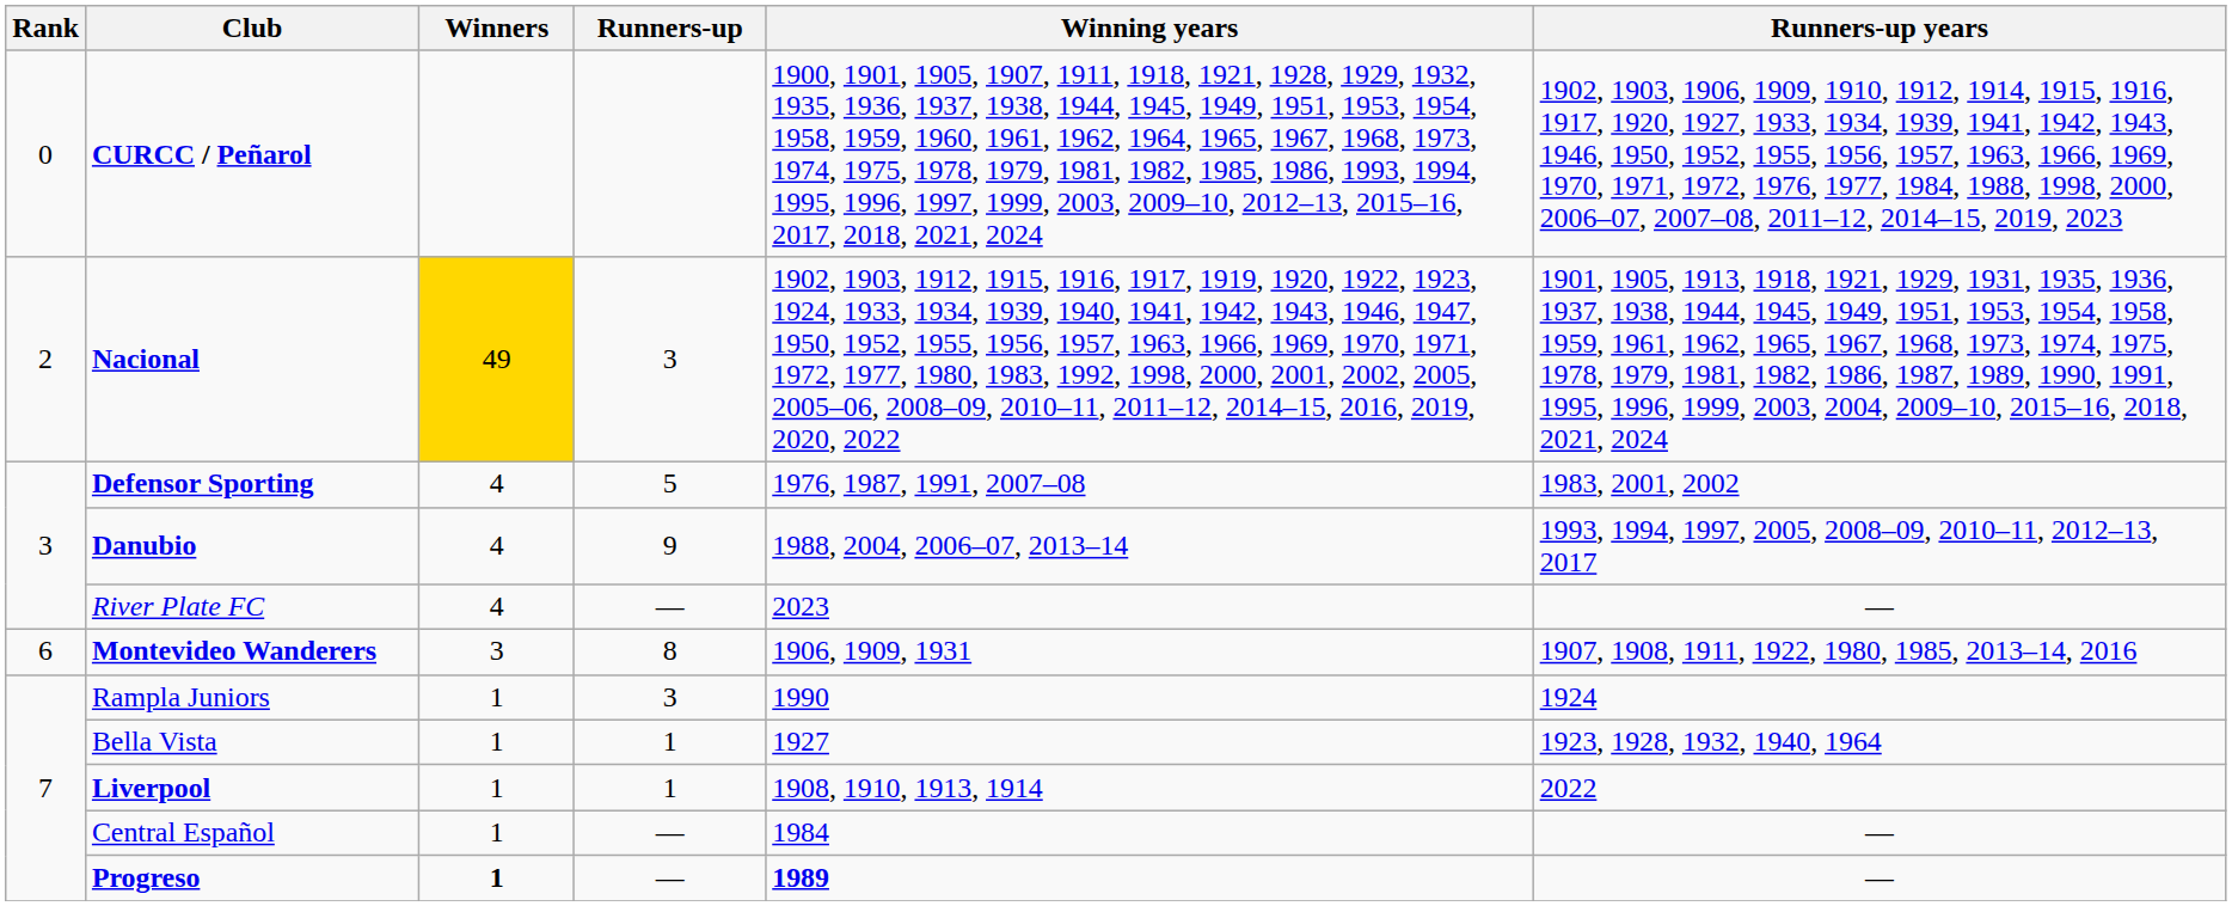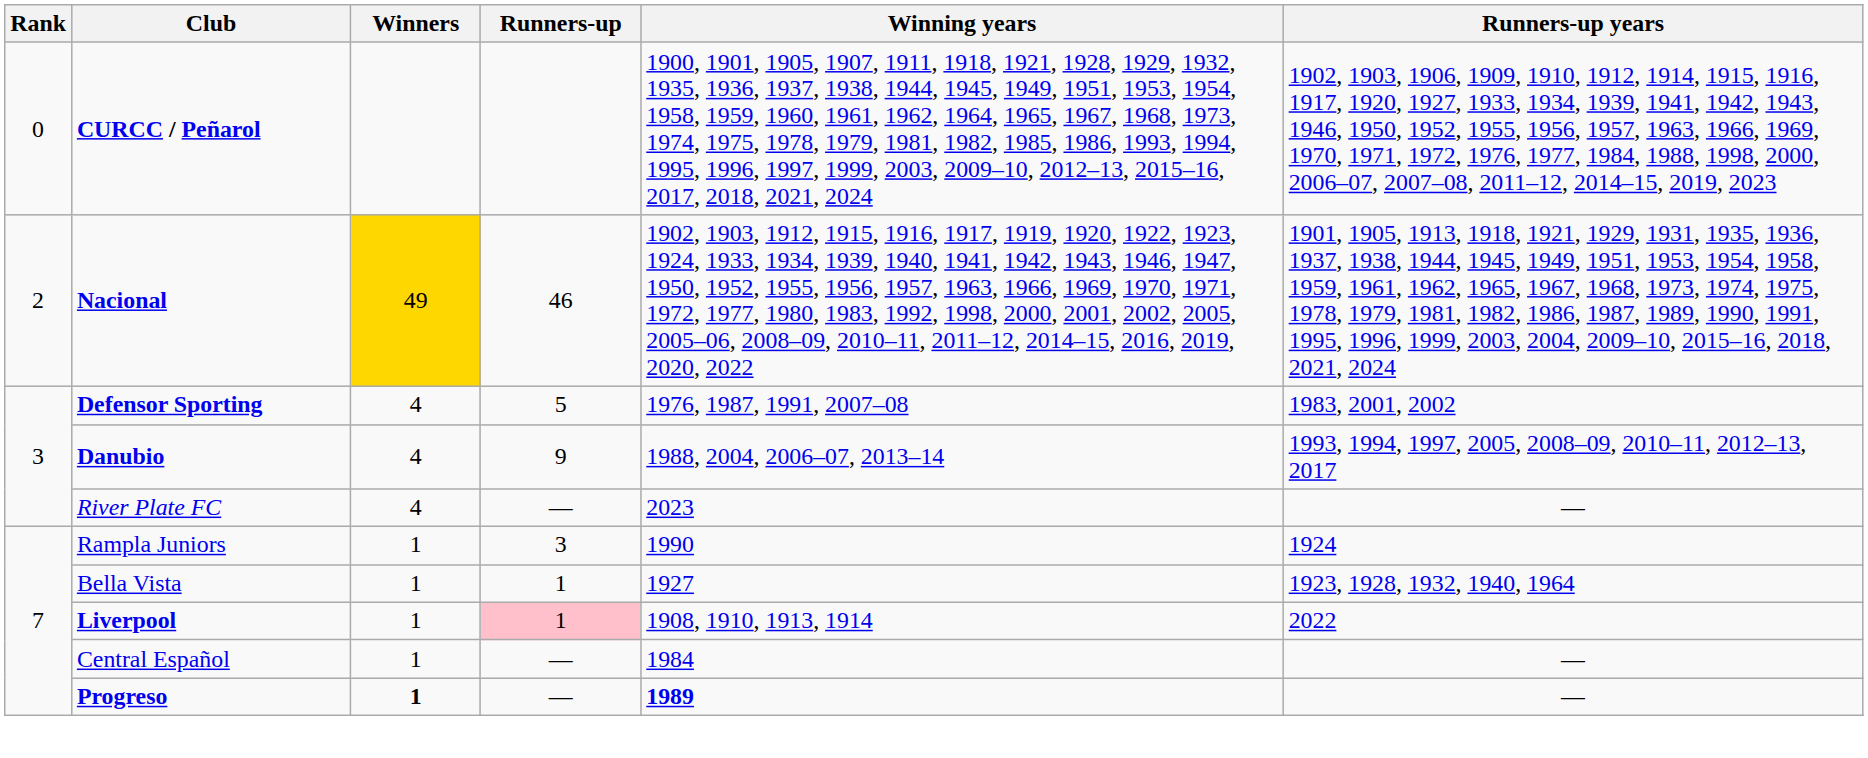Nacional | Runners-up: 3 -> 46
- row: 6 | Montevideo Wanderers | 3 | 8 | 1906, 1909, 1931 | 1907, 1908, 1911, 1922, 1980, 1985, 2013–14, 2016
Liverpool | Runners-up: no background -> pink background
